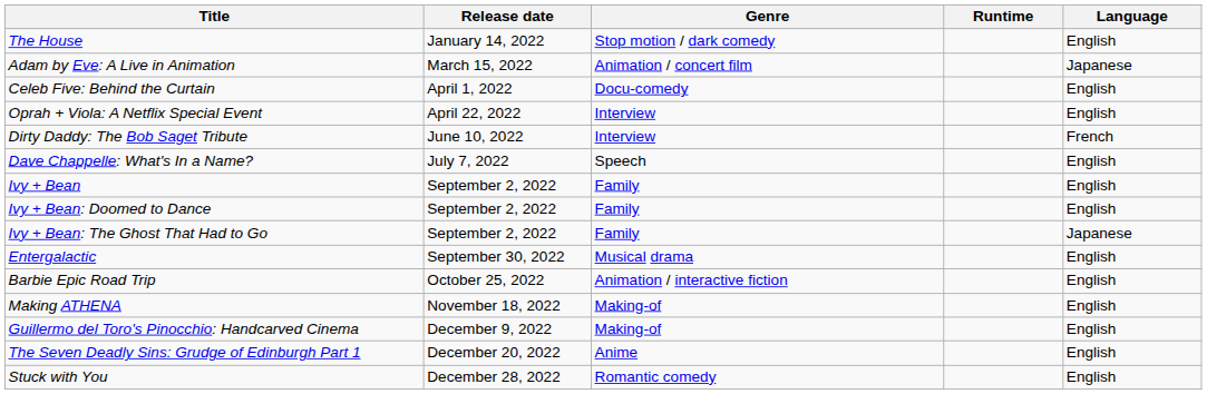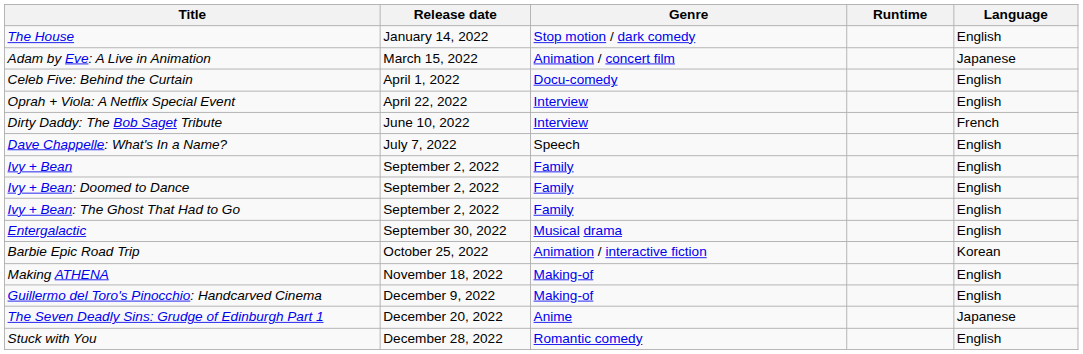Ivy + Bean: The Ghost That Had to Go | Language: Japanese -> English
Barbie Epic Road Trip | Language: English -> Korean
The Seven Deadly Sins: Grudge of Edinburgh Part 1 | Language: English -> Japanese
